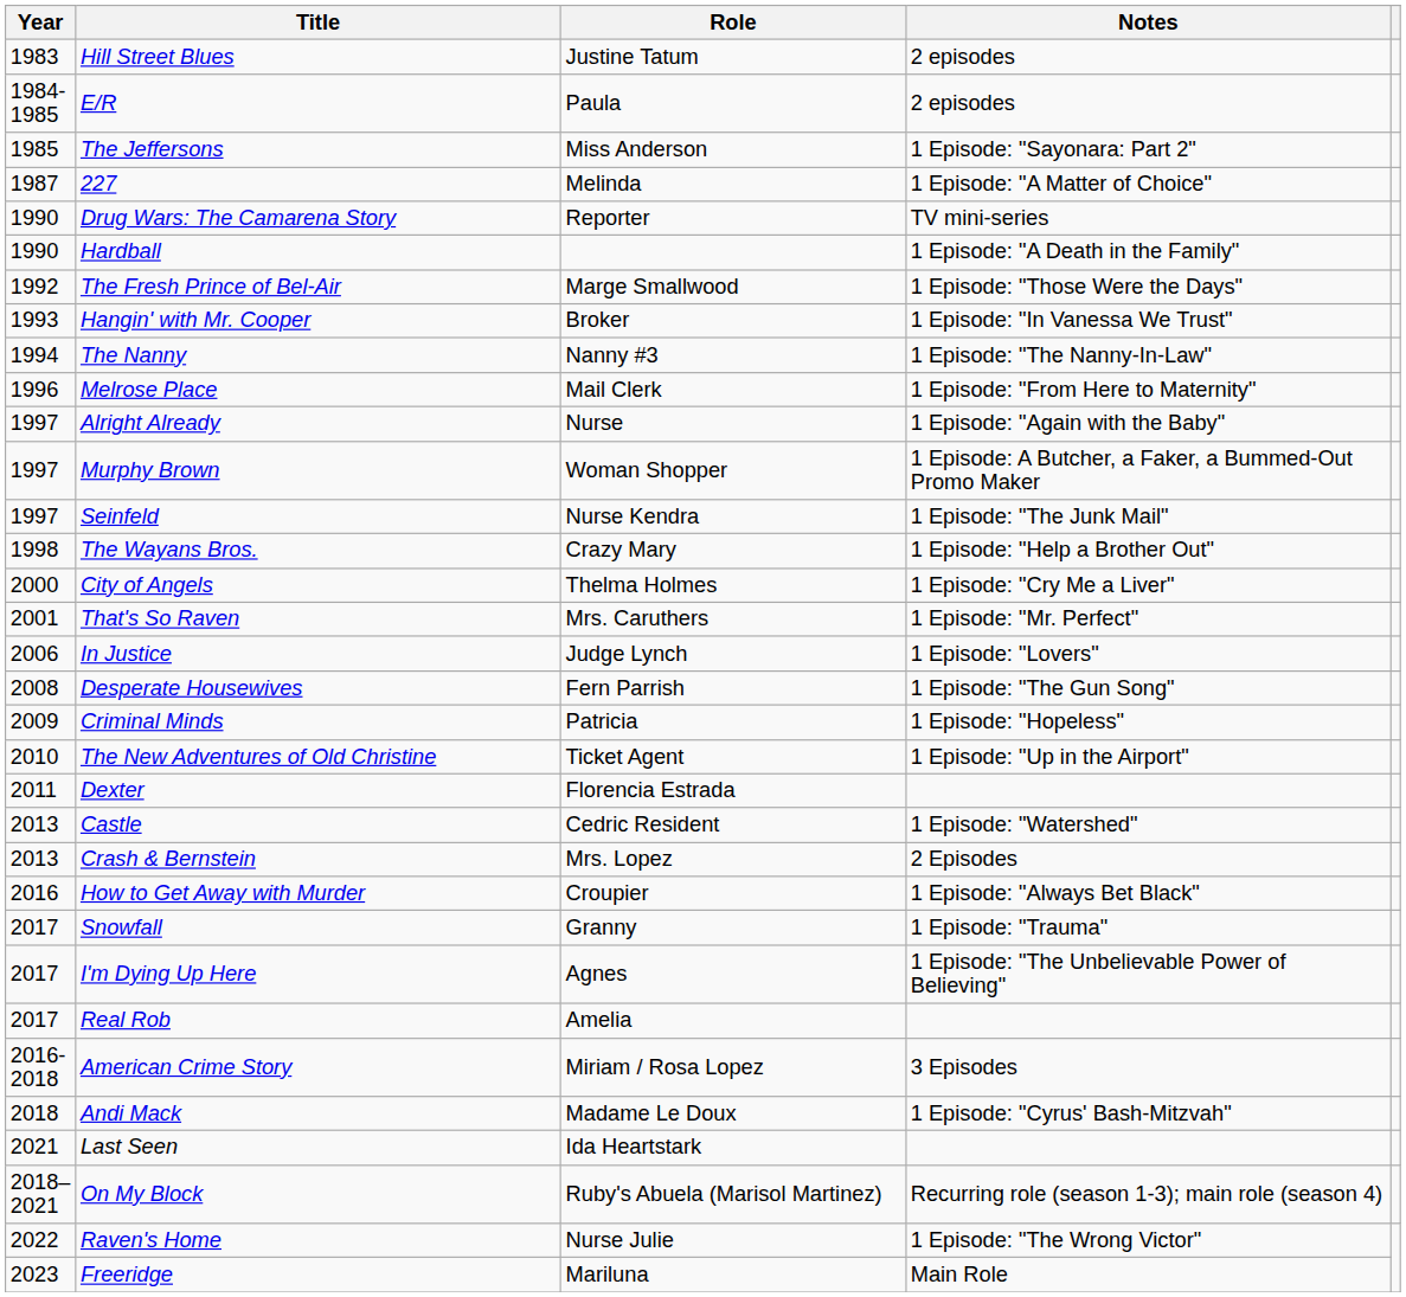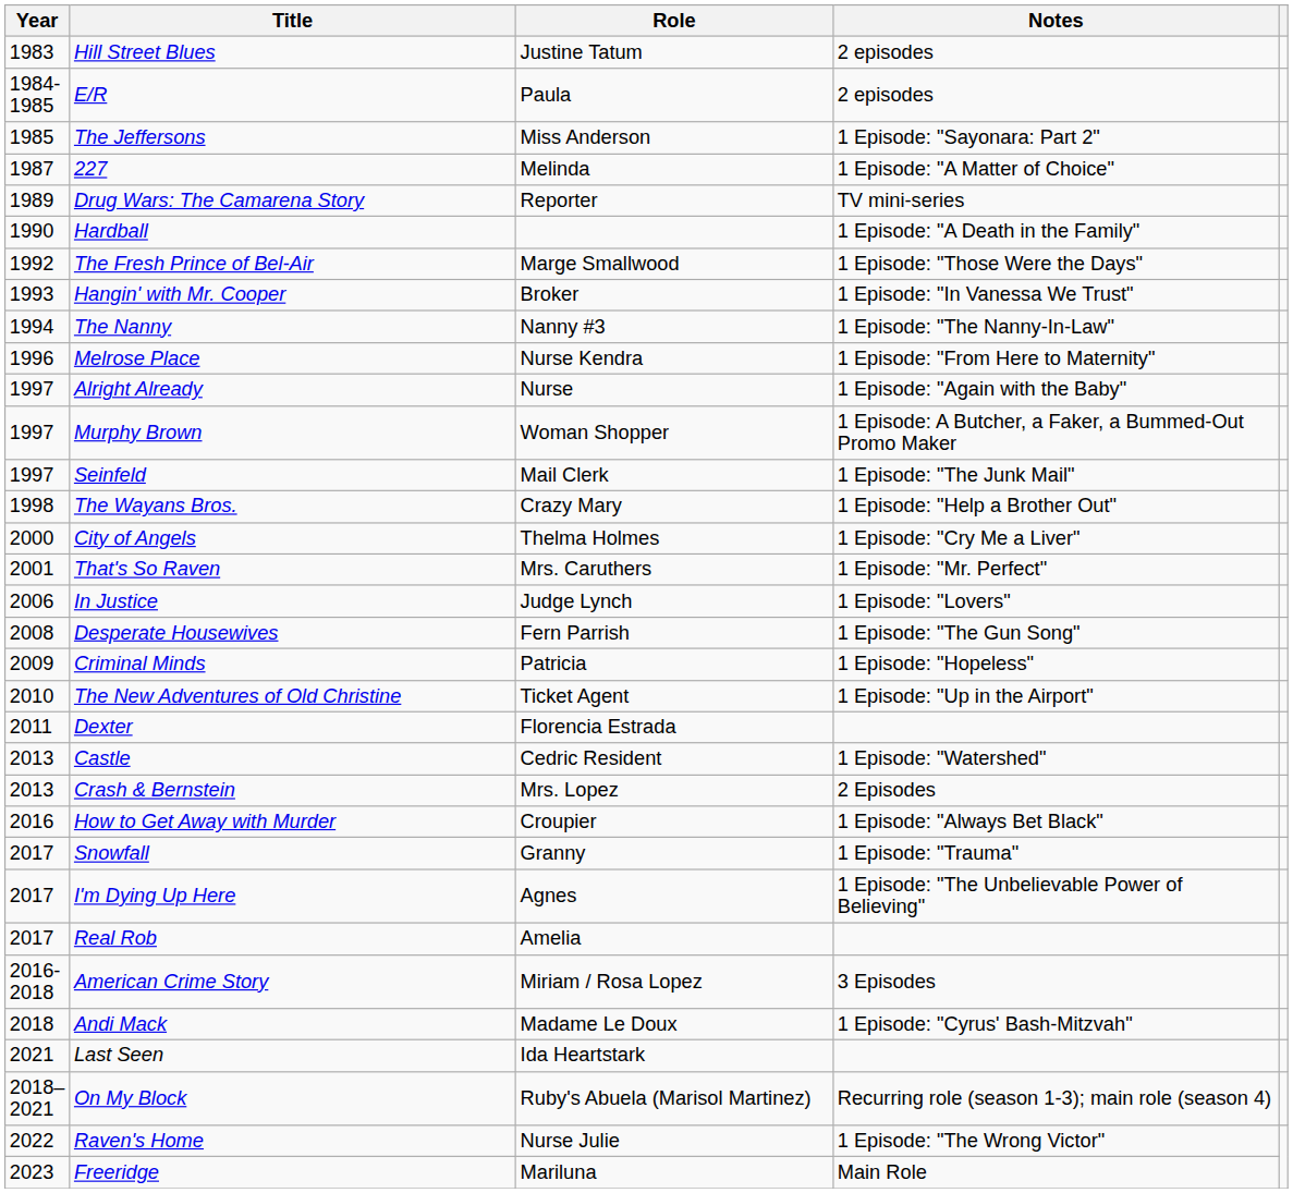Drug Wars: The Camarena Story | Year: 1990 -> 1989
Melrose Place | Role: Mail Clerk -> Nurse Kendra
Seinfeld | Role: Nurse Kendra -> Mail Clerk
